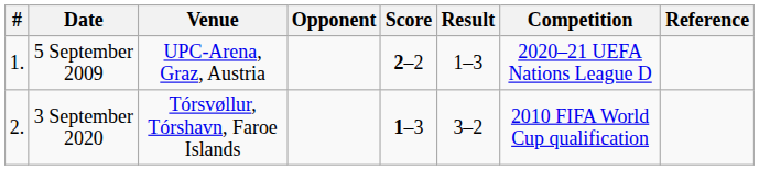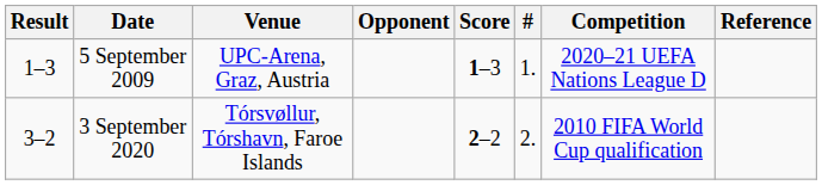columns swapped: # <-> Result
5 September 2009 | Score: 2–2 -> 1–3
3 September 2020 | Score: 1–3 -> 2–2
